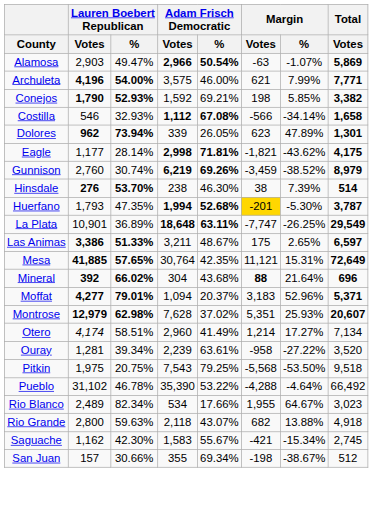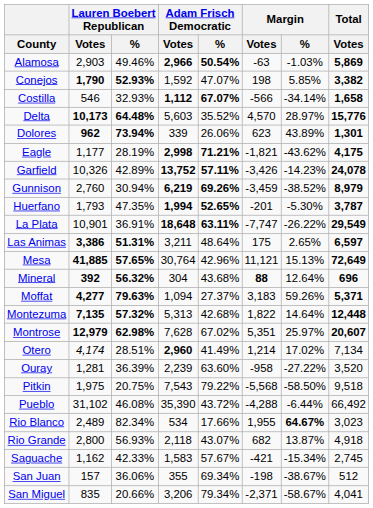Alamosa | Lauren Boebert Republican / %: 49.47% -> 49.46%
Alamosa | Margin / %: -1.07% -> -1.03%
- row: Archuleta | 4,196 | 54.00% | 3,575 | 46.00% | 621 | 7.99% | 7,771
Conejos | Adam Frisch Democratic / %: 69.21% -> 47.07%
Costilla | Adam Frisch Democratic / %: 67.08% -> 67.07%
+ row: Delta | 10,173 | 64.48% | 5,603 | 35.52% | 4,570 | 28.97% | 15,776
Dolores | Adam Frisch Democratic / %: 26.05% -> 26.06%
Dolores | Margin / %: 47.89% -> 43.89%
Eagle | Lauren Boebert Republican / %: 28.14% -> 28.19%
Eagle | Adam Frisch Democratic / %: 71.81% -> 71.21%
+ row: Garfield | 10,326 | 42.89% | 13,752 | 57.11% | -3,426 | -14.23% | 24,078
Gunnison | Lauren Boebert Republican / %: 30.74% -> 30.94%
- row: Hinsdale | 276 | 53.70% | 238 | 46.30% | 38 | 7.39% | 514
Huerfano | Adam Frisch Democratic / %: 52.68% -> 52.65%
Huerfano | Margin / Votes: gold background -> no background
La Plata | Lauren Boebert Republican / %: 36.89% -> 36.91%
La Plata | Margin / %: -26.25% -> -26.22%
Las Animas | Lauren Boebert Republican / %: 51.33% -> 51.31%
Las Animas | Adam Frisch Democratic / %: 48.67% -> 48.64%
Mesa | Adam Frisch Democratic / %: 42.35% -> 42.96%
Mesa | Margin / %: 15.31% -> 15.13%
Mineral | Lauren Boebert Republican / %: 66.02% -> 56.32%
Mineral | Margin / %: 21.64% -> 12.64%
Moffat | Lauren Boebert Republican / %: 79.01% -> 79.63%
Moffat | Adam Frisch Democratic / %: 20.37% -> 27.37%
Moffat | Margin / %: 52.96% -> 59.26%
+ row: Montezuma | 7,135 | 57.32% | 5,313 | 42.68% | 1,822 | 14.64% | 12,448
Montrose | Adam Frisch Democratic / %: 37.02% -> 67.02%
Montrose | Margin / %: 25.93% -> 25.97%
Otero | Lauren Boebert Republican / %: 58.51% -> 28.51%
Otero | Adam Frisch Democratic / Votes: normal -> bold
Otero | Margin / %: 17.27% -> 17.02%
Ouray | Lauren Boebert Republican / %: 39.34% -> 36.39%
Ouray | Adam Frisch Democratic / %: 63.61% -> 63.60%
Pitkin | Adam Frisch Democratic / %: 79.25% -> 79.22%
Pitkin | Margin / %: -53.50% -> -58.50%
Pueblo | Lauren Boebert Republican / %: 46.78% -> 46.08%
Pueblo | Adam Frisch Democratic / %: 53.22% -> 43.72%
Pueblo | Margin / %: -4.64% -> -6.44%
Rio Blanco | Margin / %: normal -> bold
Rio Grande | Lauren Boebert Republican / %: 59.63% -> 56.93%
Rio Grande | Margin / %: 13.88% -> 13.87%
Saguache | Lauren Boebert Republican / %: 42.30% -> 42.33%
Saguache | Adam Frisch Democratic / %: 55.67% -> 57.67%
San Juan | Lauren Boebert Republican / %: 30.66% -> 36.06%
+ row: San Miguel | 835 | 20.66% | 3,206 | 79.34% | -2,371 | -58.67% | 4,041
